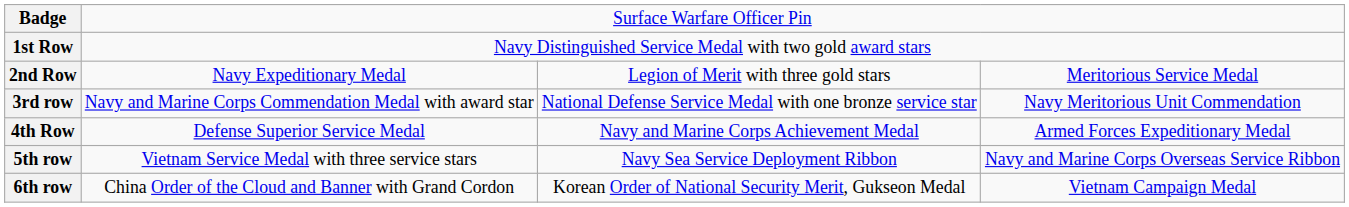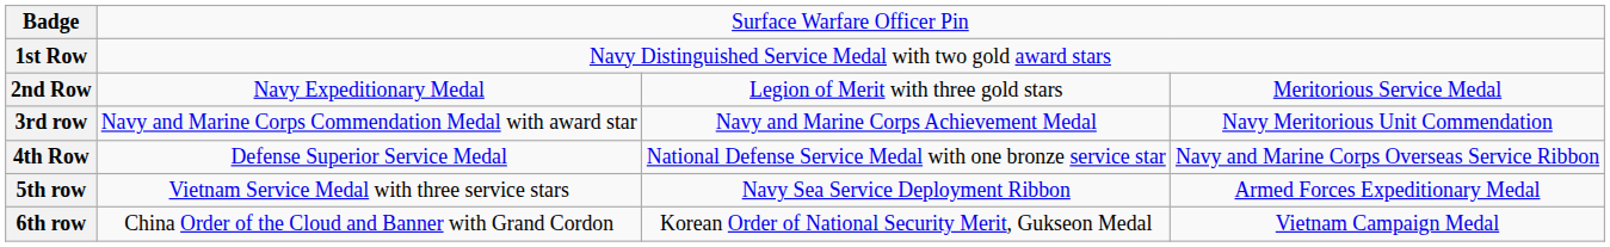3rd row | column 3: National Defense Service Medal with one bronze service star -> Navy and Marine Corps Achievement Medal
4th Row | column 3: Navy and Marine Corps Achievement Medal -> National Defense Service Medal with one bronze service star
4th Row | column 4: Armed Forces Expeditionary Medal -> Navy and Marine Corps Overseas Service Ribbon
5th row | column 4: Navy and Marine Corps Overseas Service Ribbon -> Armed Forces Expeditionary Medal
